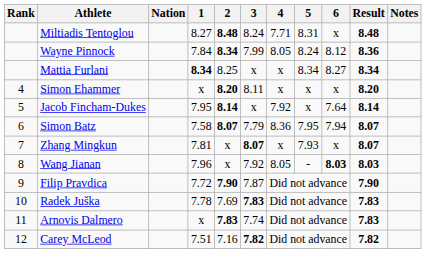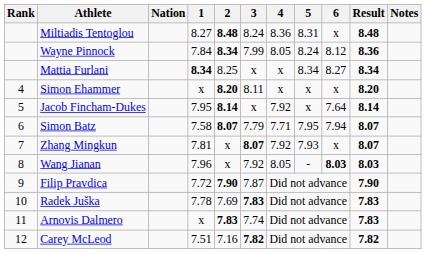Miltiadis Tentoglou | 4: 7.71 -> 8.36
Simon Batz | 4: 8.36 -> 7.71
Zhang Mingkun | 4: x -> 7.92
